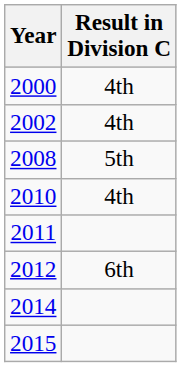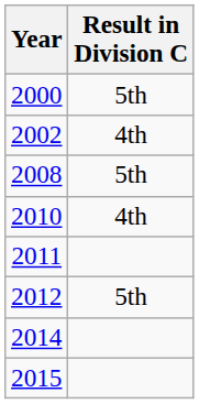2000 | Result in Division C: 4th -> 5th
2012 | Result in Division C: 6th -> 5th
